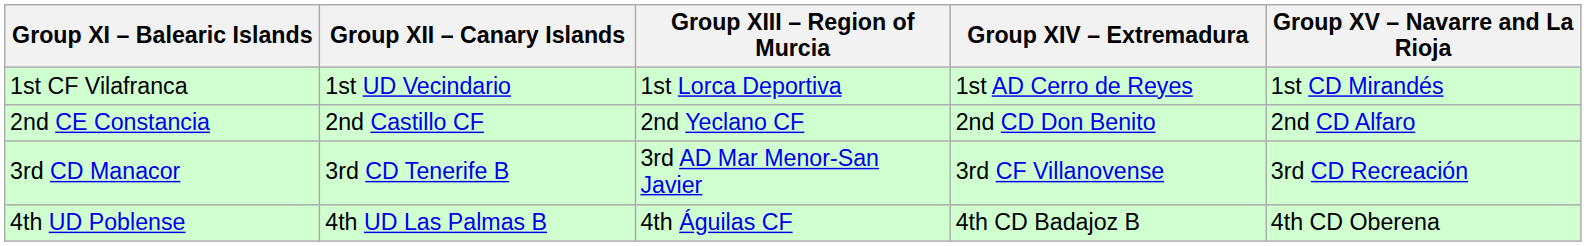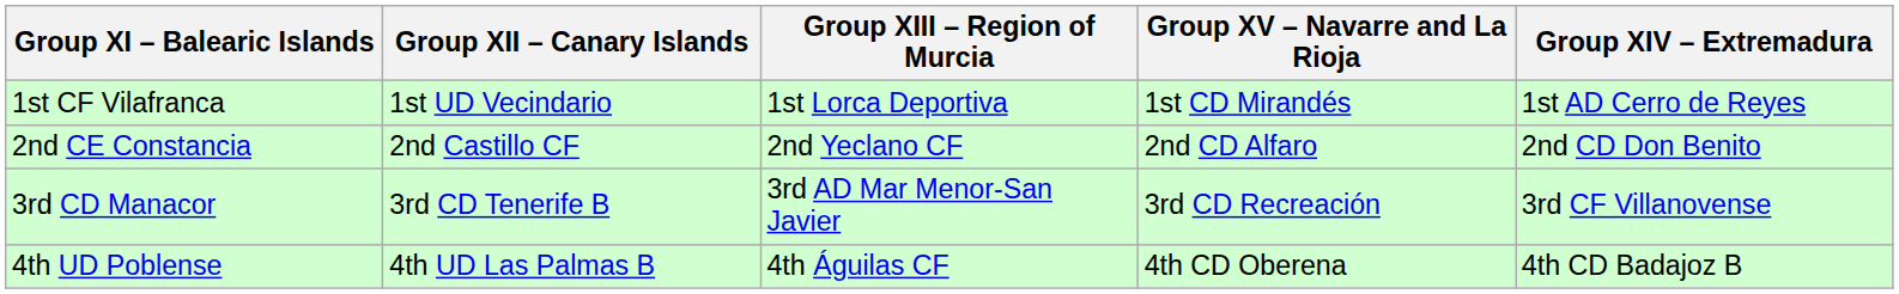columns swapped: Group XIV – Extremadura <-> Group XV – Navarre and La Rioja
